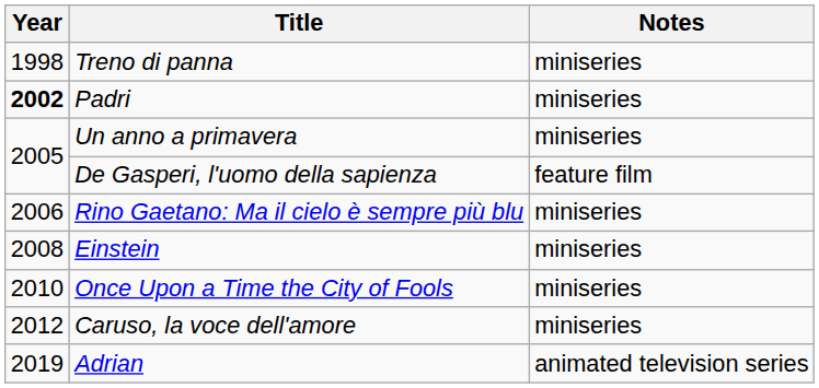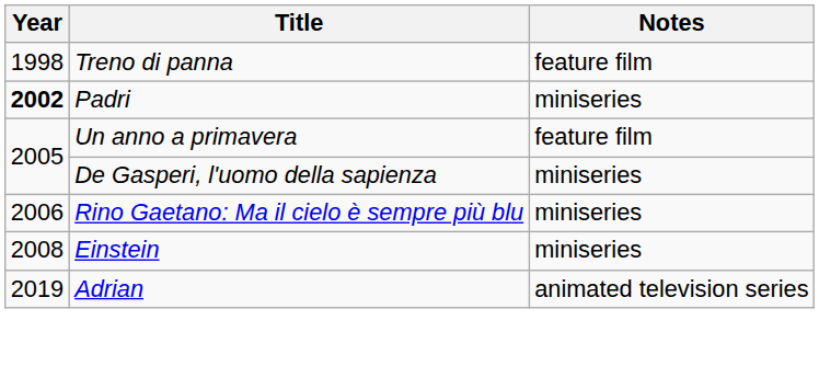Treno di panna | Notes: miniseries -> feature film
Un anno a primavera | Notes: miniseries -> feature film
De Gasperi, l'uomo della sapienza | Notes: feature film -> miniseries
- row: 2010 | Once Upon a Time the City of Fools | miniseries
- row: 2012 | Caruso, la voce dell'amore | miniseries
